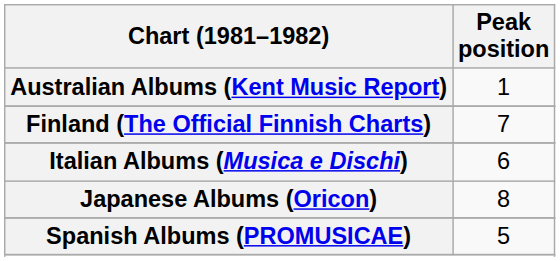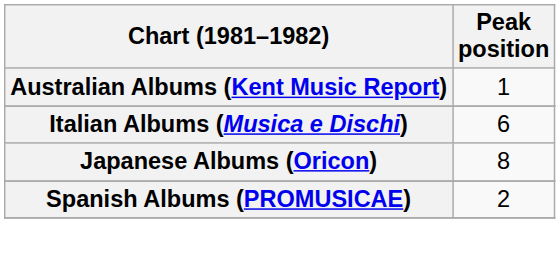- row: Finland (The Official Finnish Charts) | 7
Spanish Albums (PROMUSICAE) | Peak position: 5 -> 2
